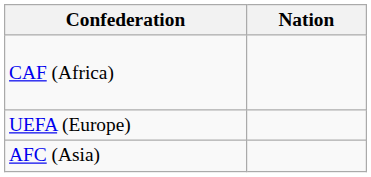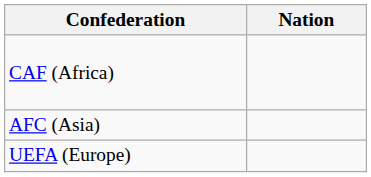rows swapped: AFC (Asia) <-> UEFA (Europe)
